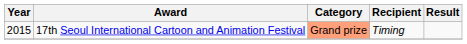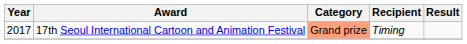17th Seoul International Cartoon and Animation Festival | Year: 2015 -> 2017
